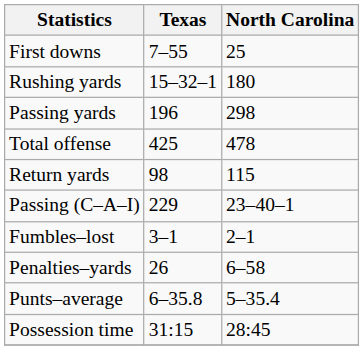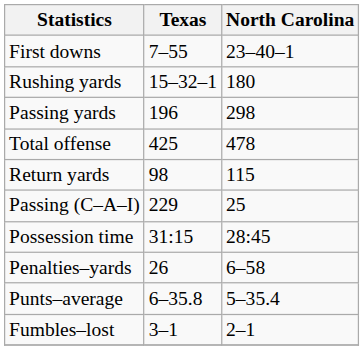First downs | North Carolina: 25 -> 23–40–1
Passing (C–A–I) | North Carolina: 23–40–1 -> 25
rows swapped: Fumbles–lost <-> Possession time
